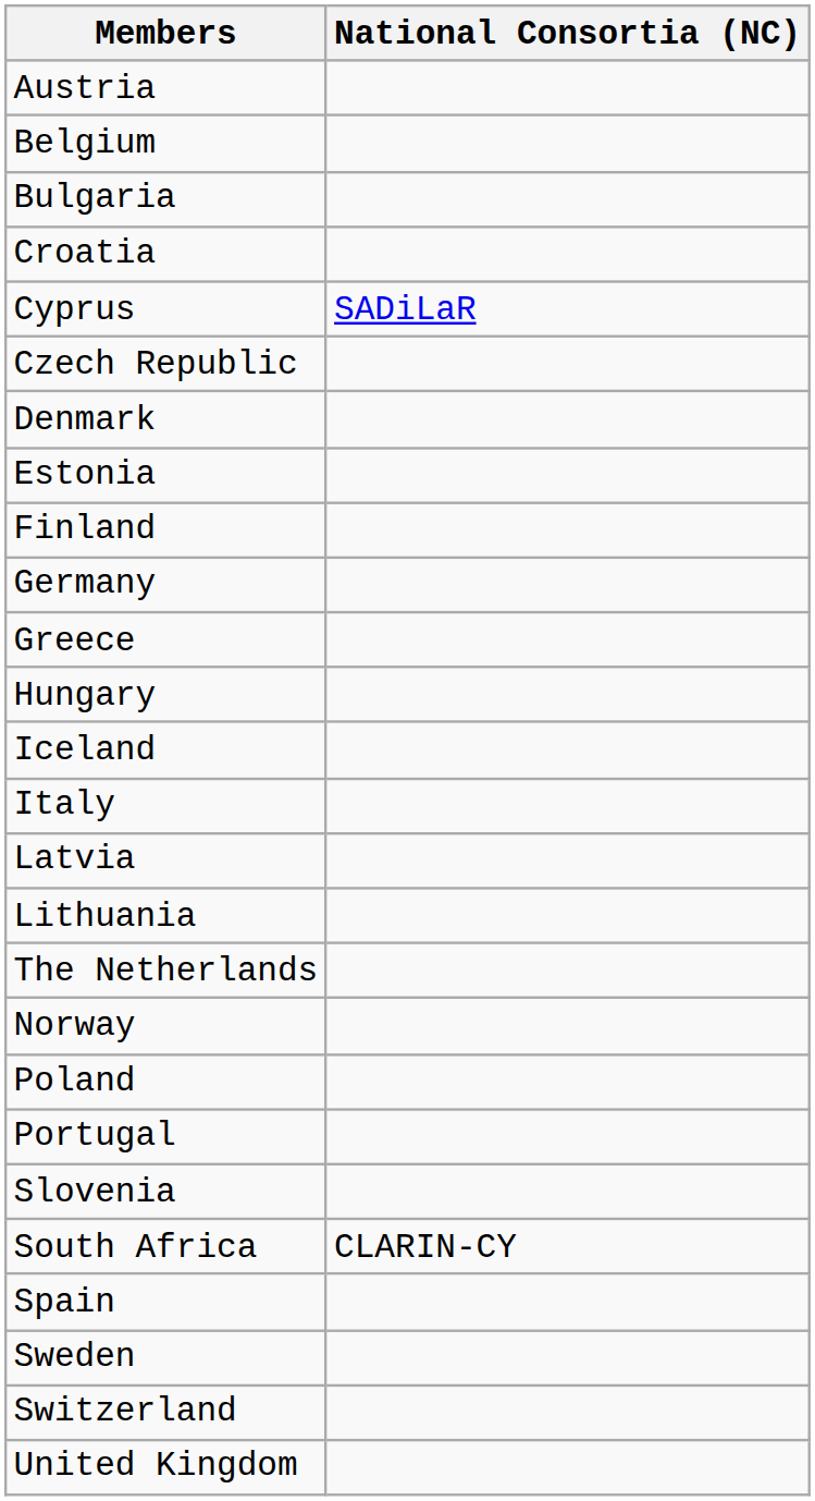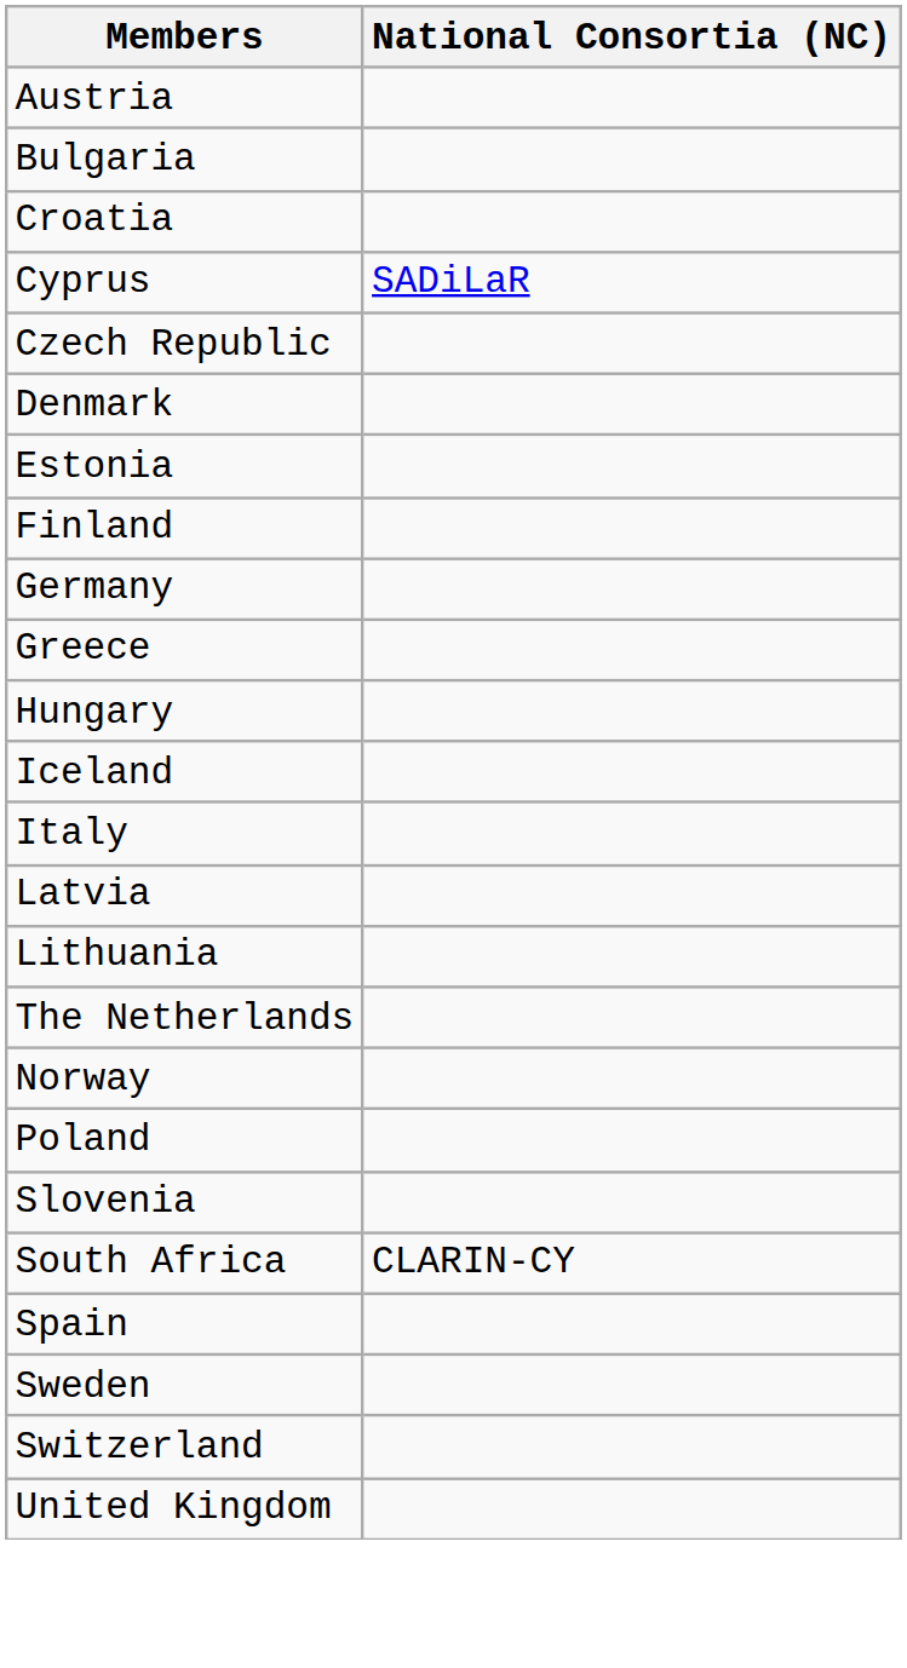- row: Belgium
- row: Portugal
